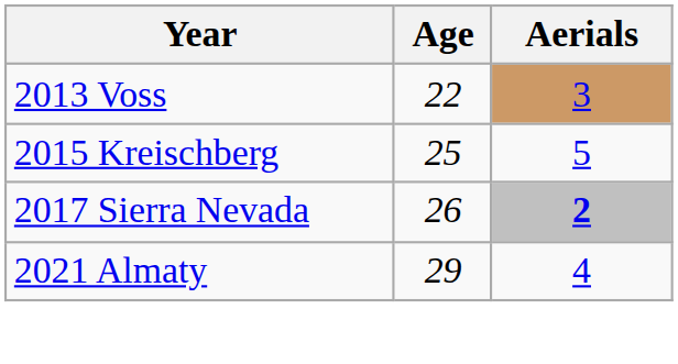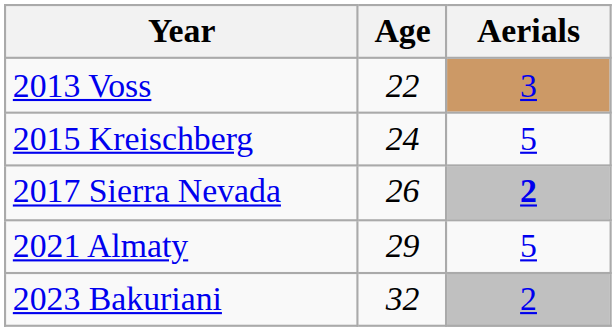2015 Kreischberg | Age: 25 -> 24
2021 Almaty | Aerials: 4 -> 5
+ row: 2023 Bakuriani | 32 | 2
